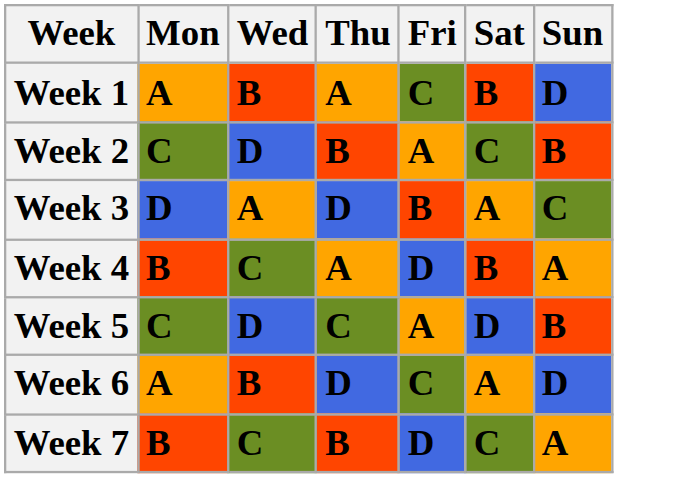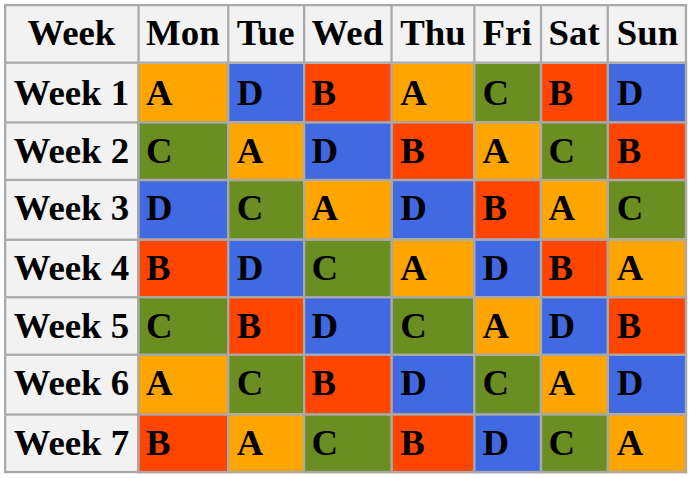+ column: Tue | D | A | C | D | B | C | A
